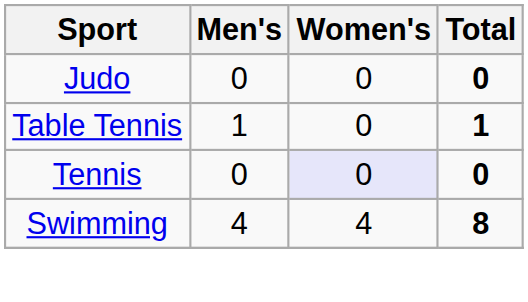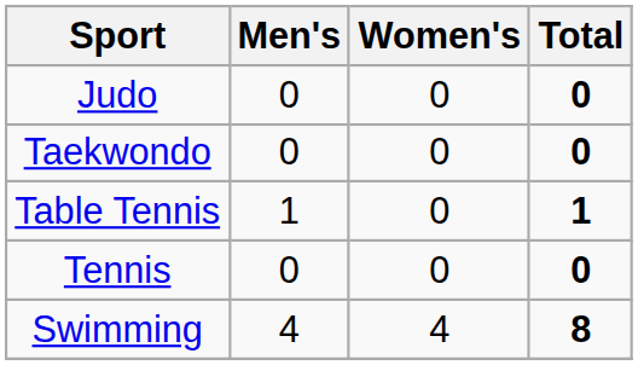+ row: Taekwondo | 0 | 0 | 0
Tennis | Women's: lavender background -> no background
